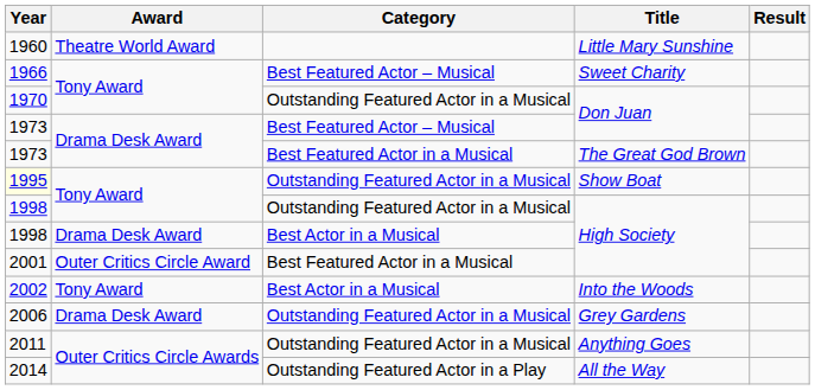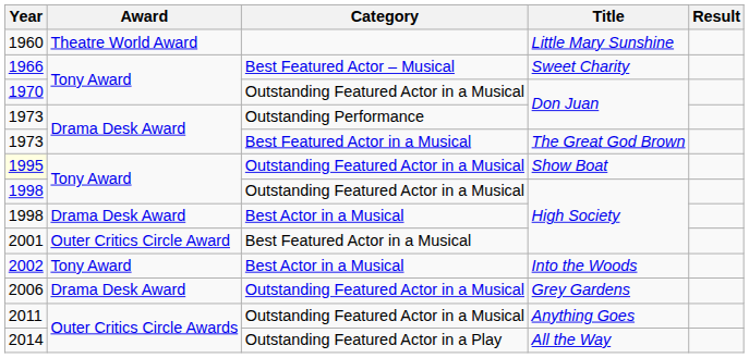Drama Desk Award / Don Juan | Category: Best Featured Actor – Musical -> Outstanding Performance
